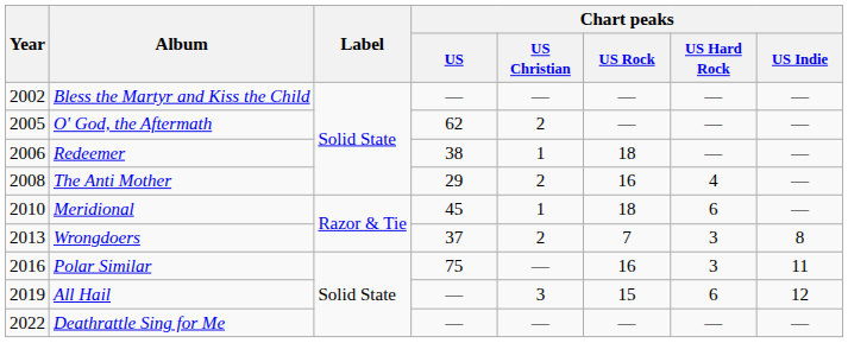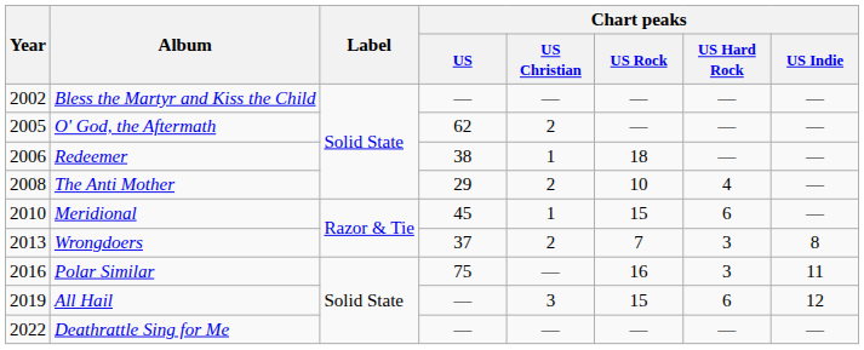The Anti Mother | Chart peaks / US Rock: 16 -> 10
Meridional | Chart peaks / US Rock: 18 -> 15
